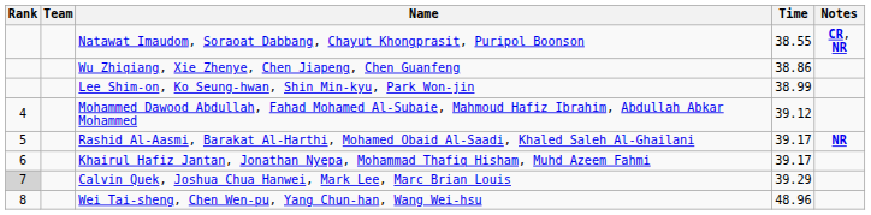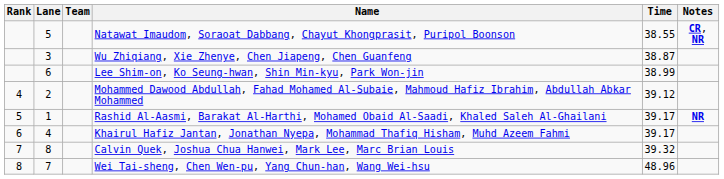+ column: Lane | 5 | 3 | 6 | 2 | 1 | 4 | 8 | 7
Wu Zhiqiang, Xie Zhenye, Chen Jiapeng, Chen Guanfeng | Time: 38.86 -> 38.87
Calvin Quek, Joshua Chua Hanwei, Mark Lee, Marc Brian Louis | Rank: lightgrey background -> no background
Calvin Quek, Joshua Chua Hanwei, Mark Lee, Marc Brian Louis | Time: 39.29 -> 39.32
